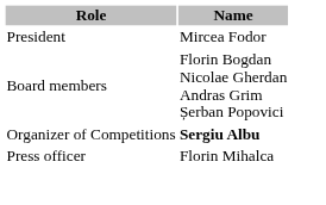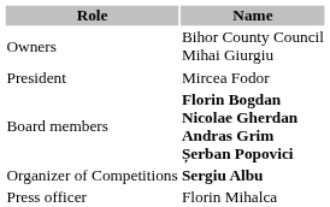+ row: Owners | Bihor County Council Mihai Giurgiu
Board members | Name: normal -> bold
